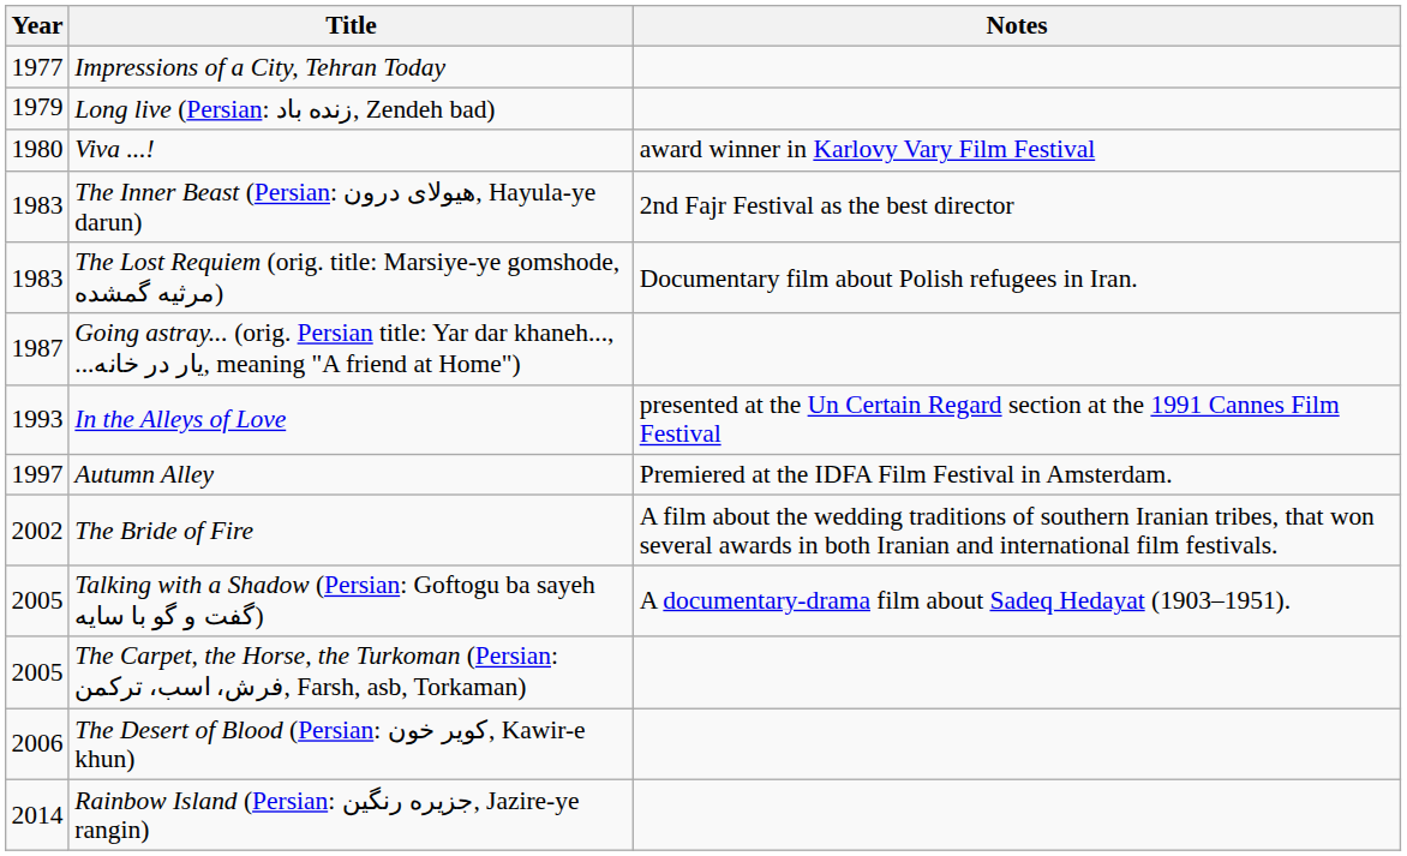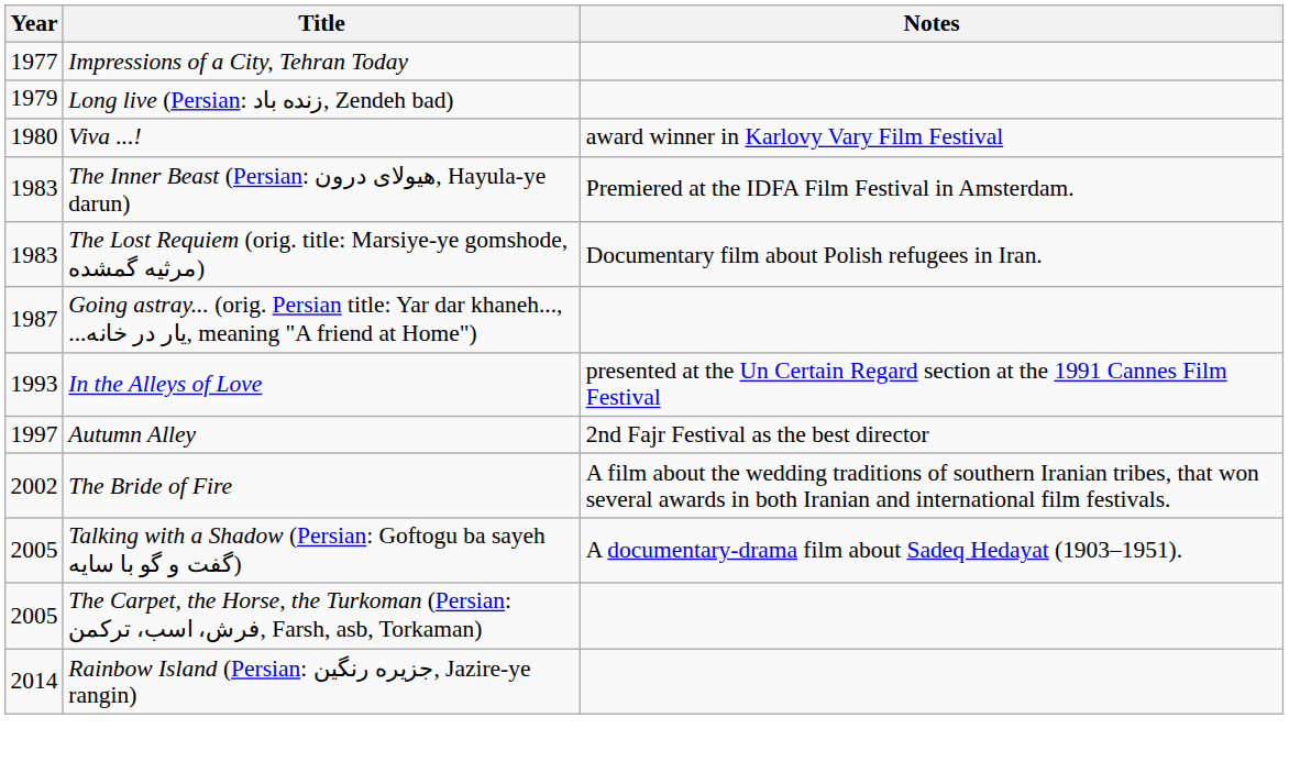The Inner Beast (Persian: هیولای درون, Hayula-ye darun) | Notes: 2nd Fajr Festival as the best director -> Premiered at the IDFA Film Festival in Amsterdam.
Autumn Alley | Notes: Premiered at the IDFA Film Festival in Amsterdam. -> 2nd Fajr Festival as the best director
- row: 2006 | The Desert of Blood (Persian: کویر خون, Kawir-e khun)
